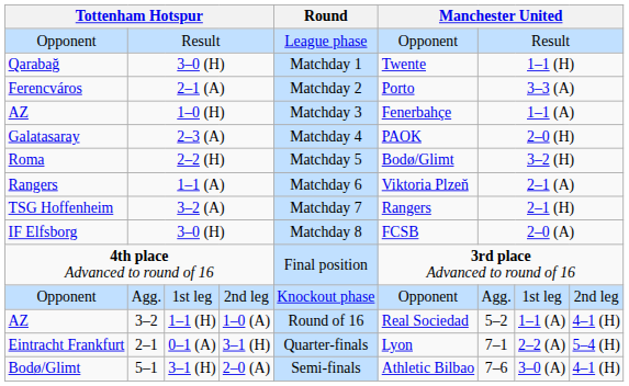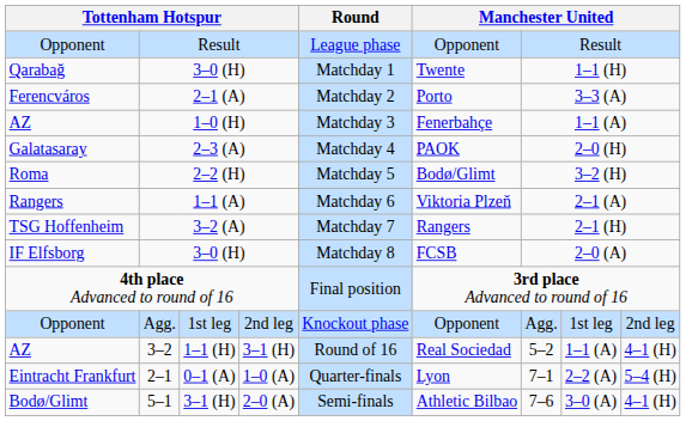3–2 | column 4: 1–0 (A) -> 3–1 (H)
2–1 | column 4: 3–1 (H) -> 1–0 (A)
